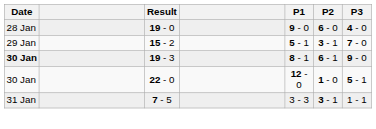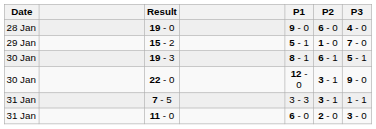15 - 2 | P2: 3 - 1 -> 1 - 0
19 - 3 | Date: bold -> normal
19 - 3 | P3: 9 - 0 -> 5 - 1
22 - 0 | P2: 1 - 0 -> 3 - 1
22 - 0 | P3: 5 - 1 -> 9 - 0
+ row: 31 Jan | 11 - 0 | 6 - 0 | 2 - 0 | 3 - 0
